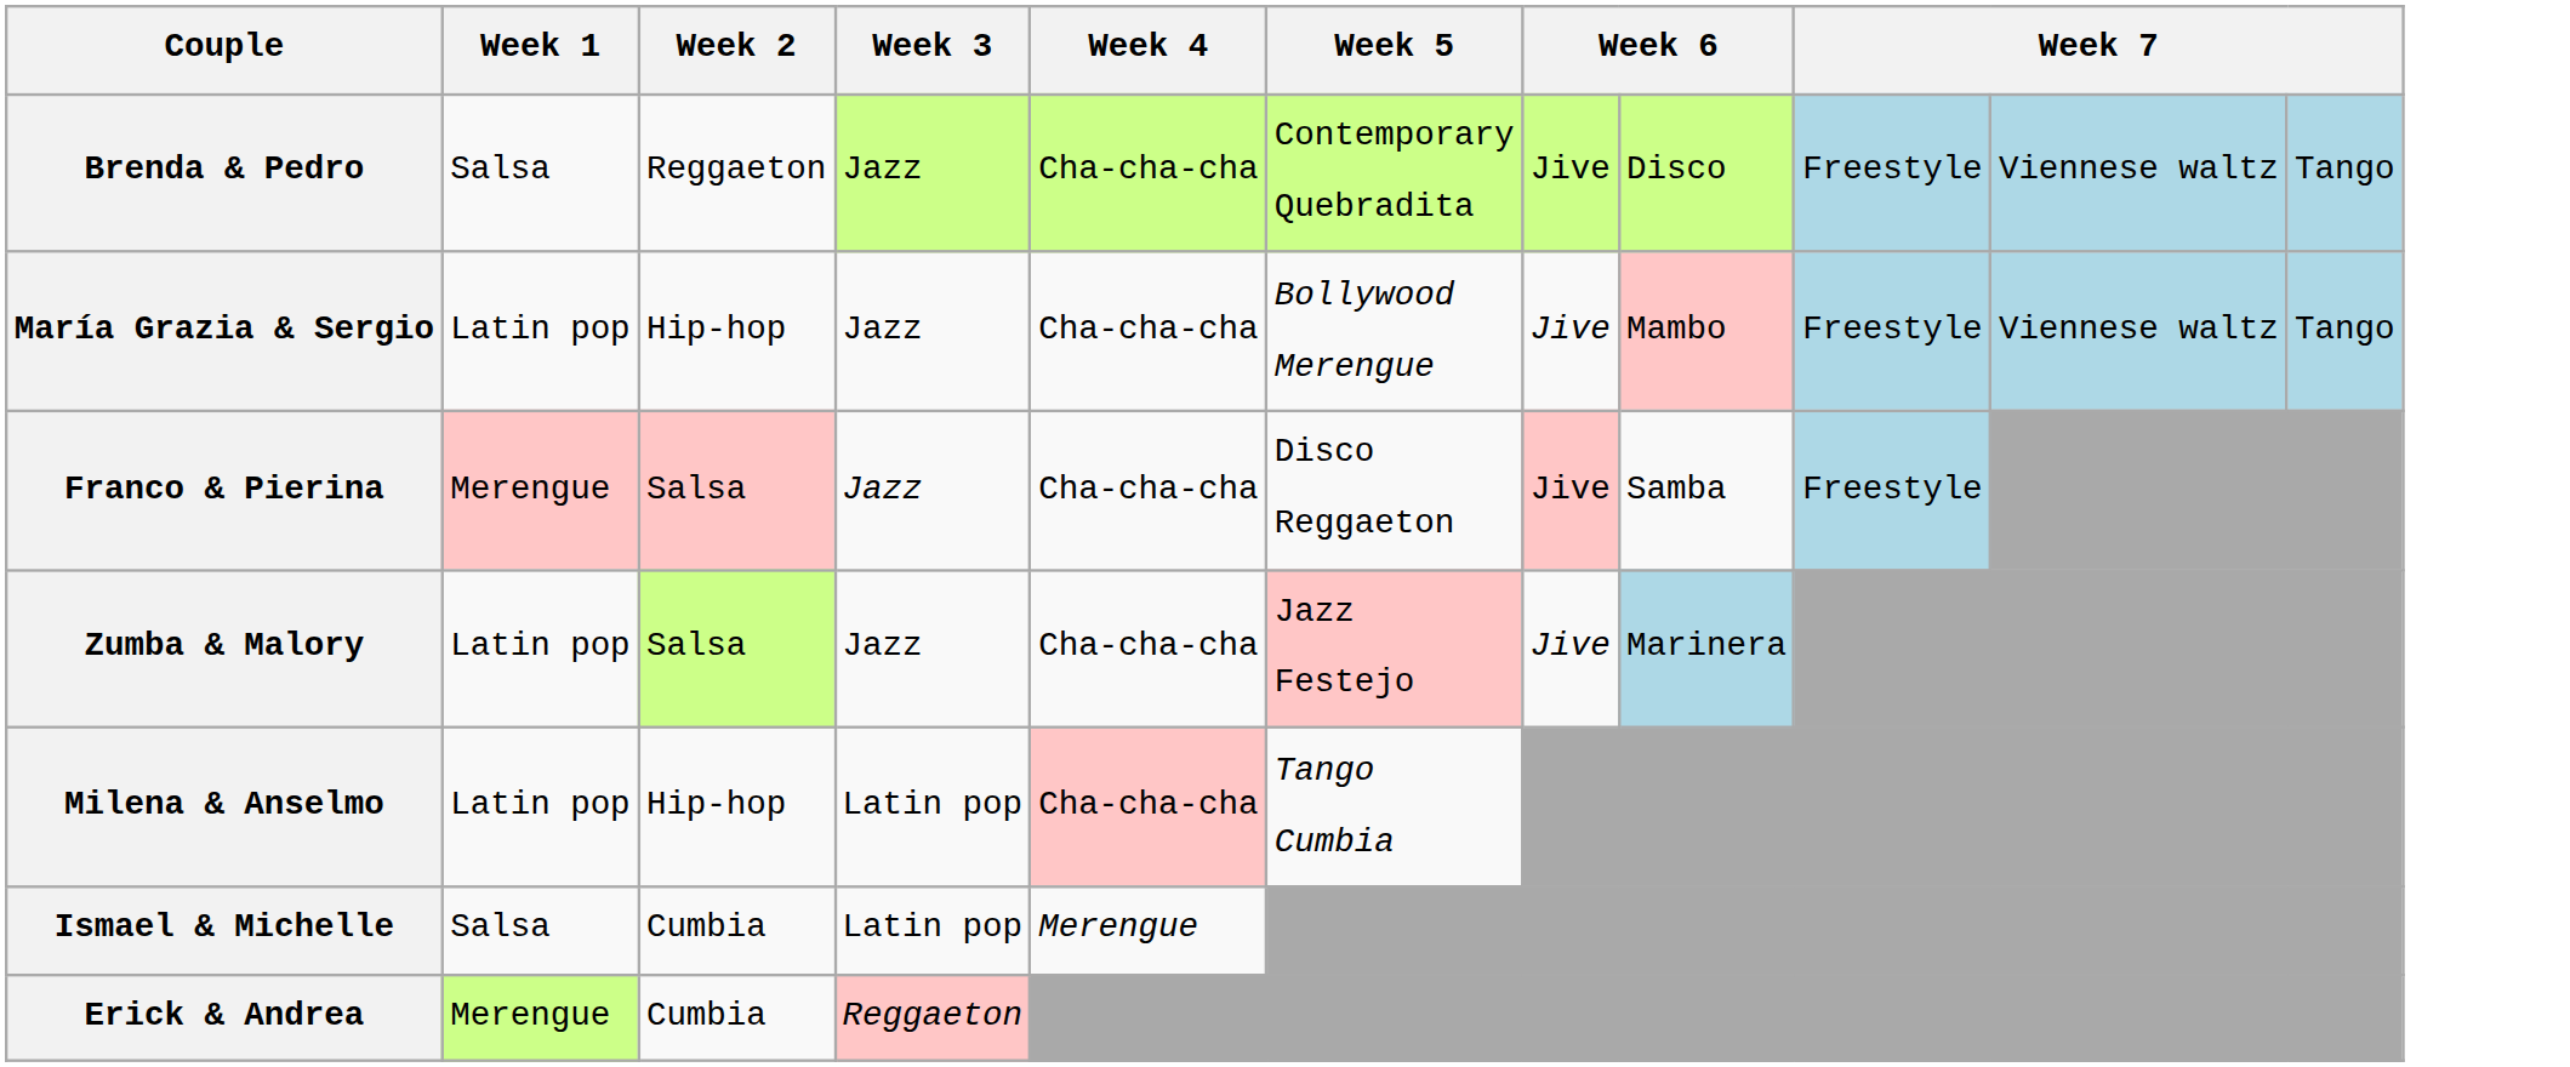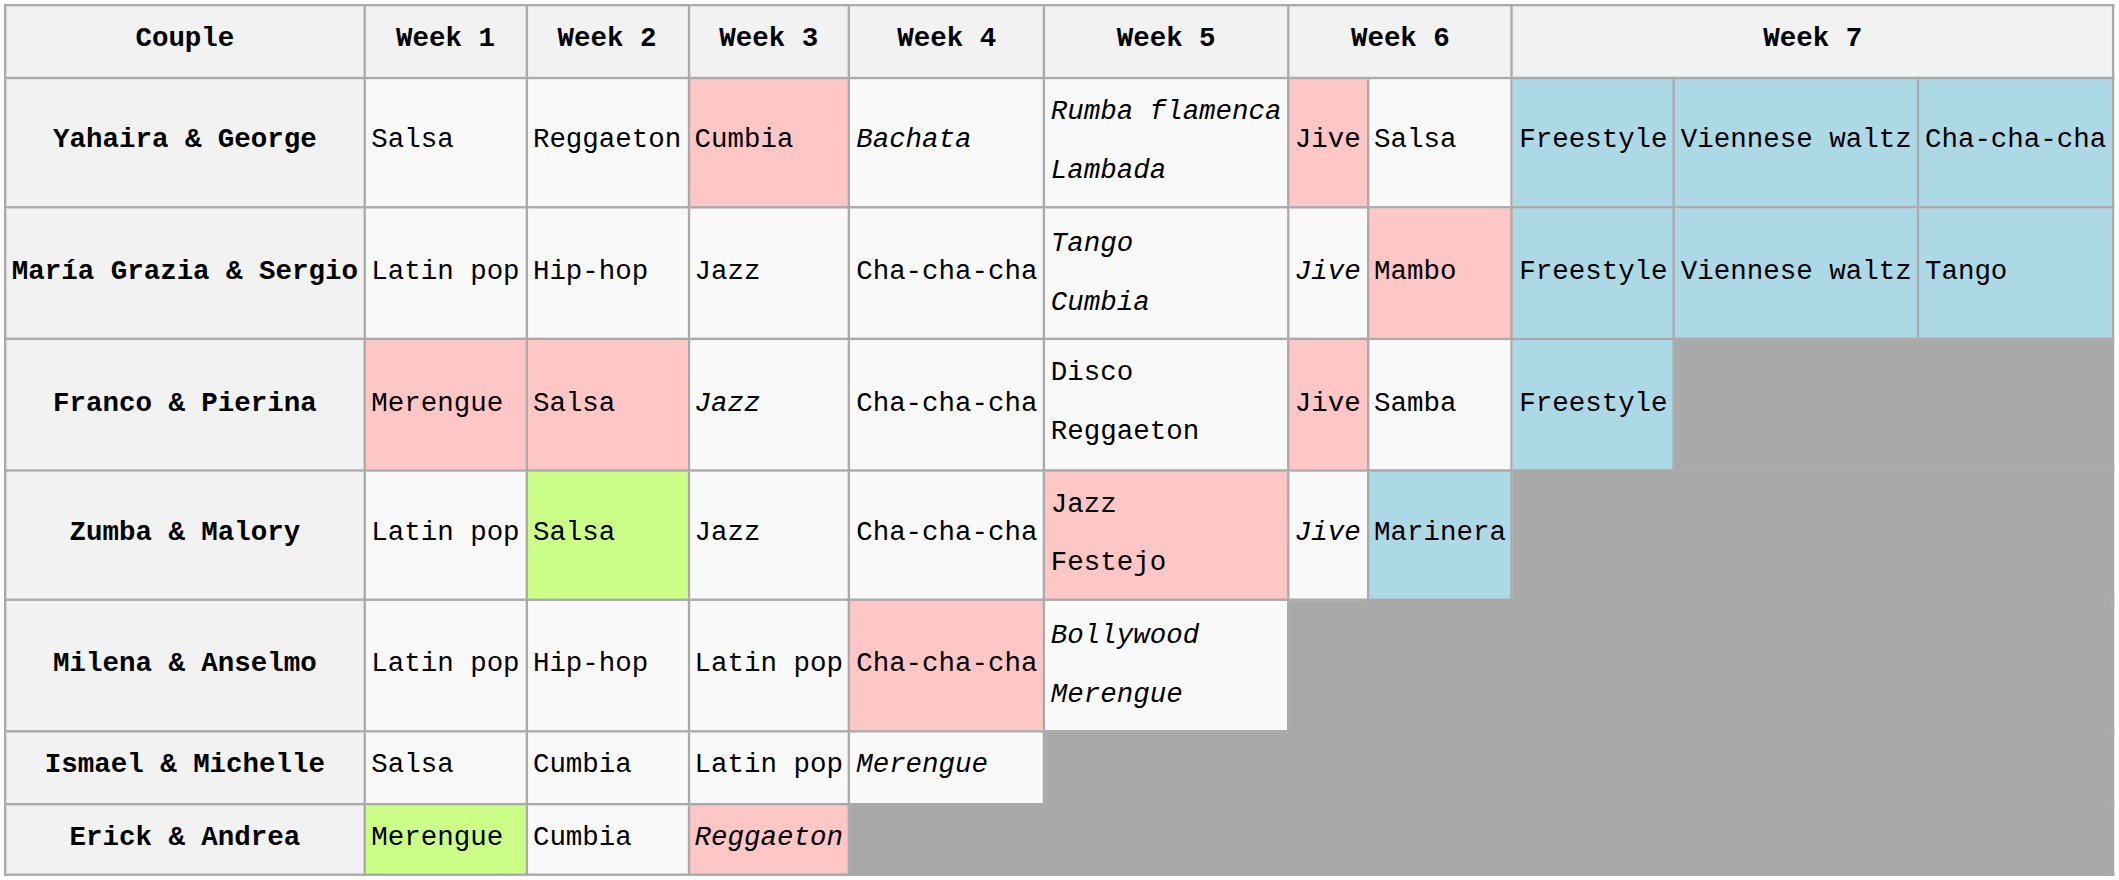+ row: Yahaira & George | Salsa | Reggaeton | Cumbia | Bachata | Rumba flamenca Lambada | Jive | Salsa | Freestyle | Viennese waltz | Cha-cha-cha
- row: Brenda & Pedro | Salsa | Reggaeton | Jazz | Cha-cha-cha | Contemporary Quebradita | Jive | Disco | Freestyle | Viennese waltz | Tango
María Grazia & Sergio | Week 5: Bollywood Merengue -> Tango Cumbia
Milena & Anselmo | Week 5: Tango Cumbia -> Bollywood Merengue
